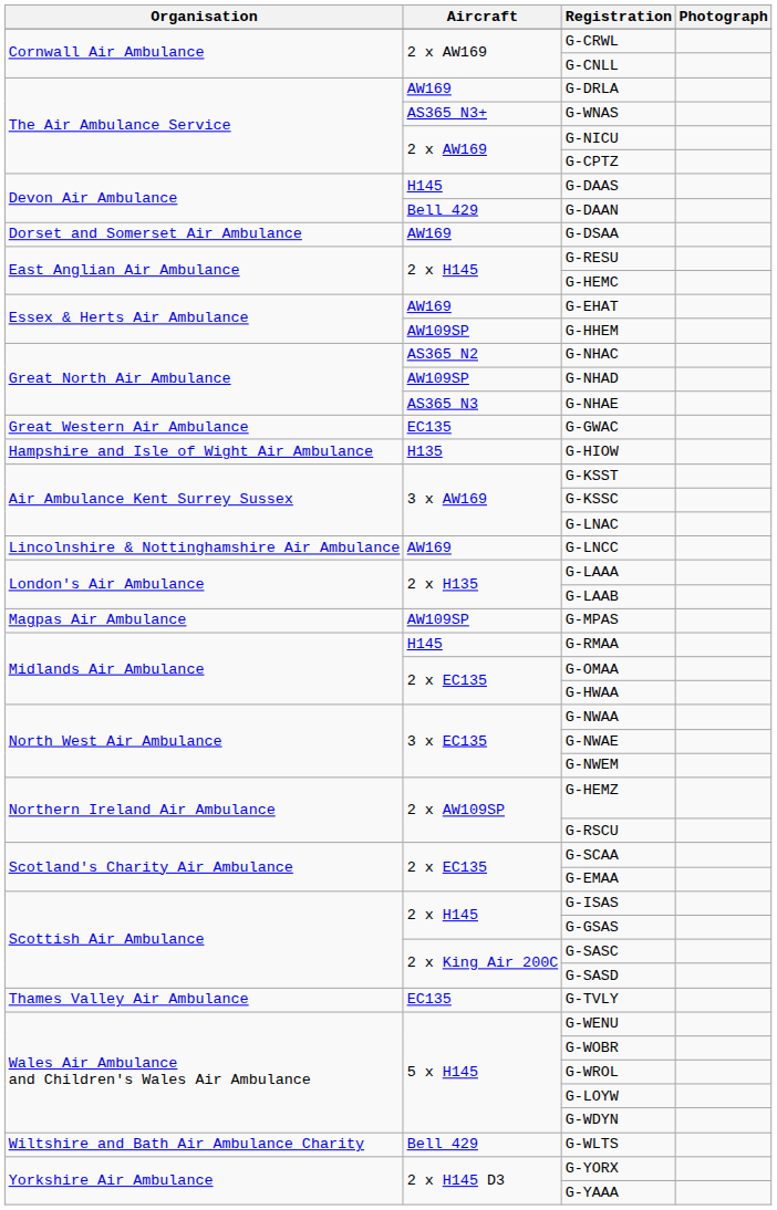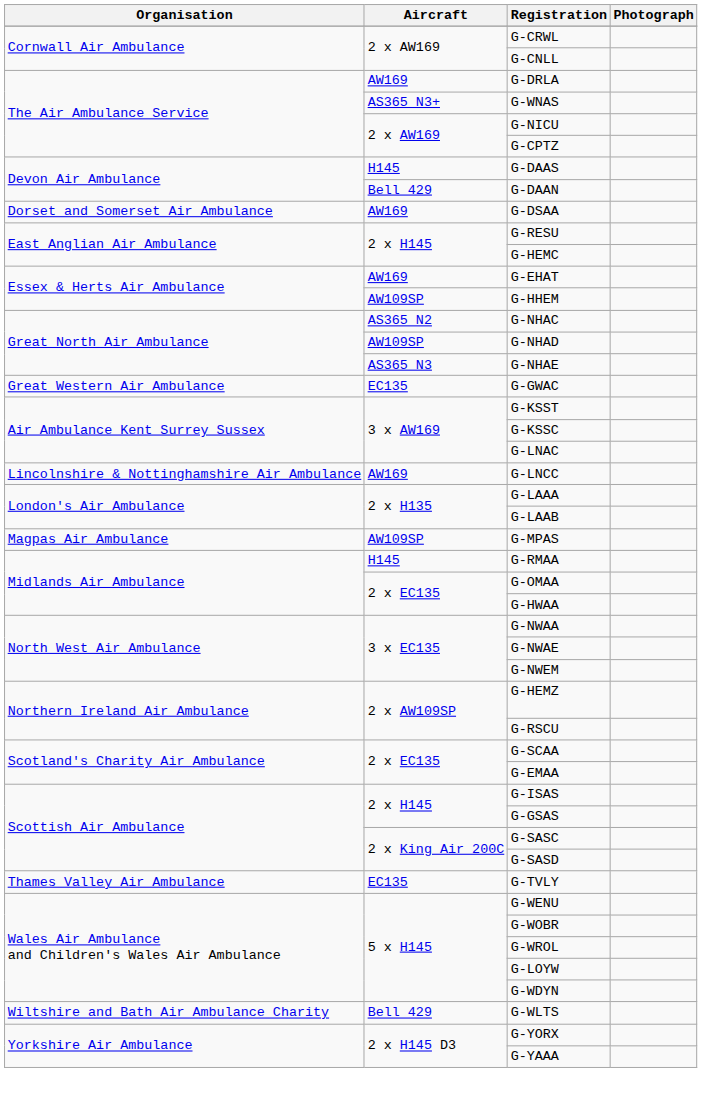- row: Hampshire and Isle of Wight Air Ambulance | H135 | G-HIOW
